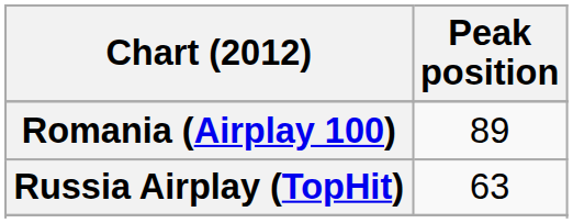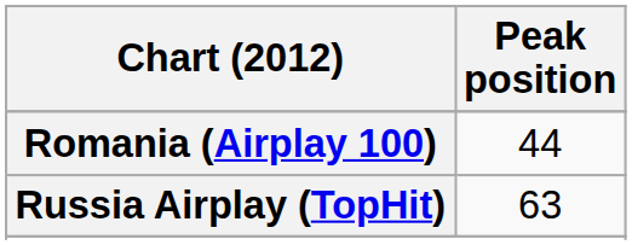Romania (Airplay 100) | Peak position: 89 -> 44
